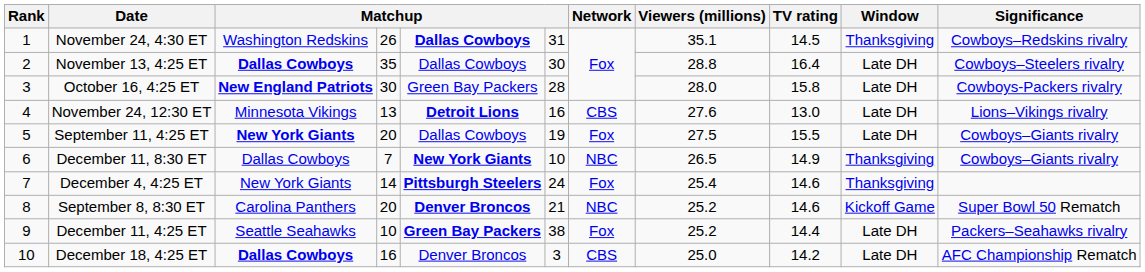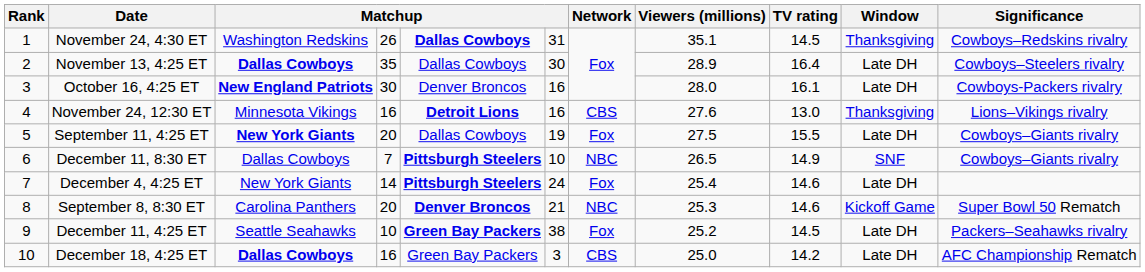November 13, 4:25 ET | Viewers (millions): 28.8 -> 28.9
October 16, 4:25 ET | column 5: Green Bay Packers -> Denver Broncos
October 16, 4:25 ET | column 6: 28 -> 16
October 16, 4:25 ET | TV rating: 15.8 -> 16.1
November 24, 12:30 ET | column 4: 13 -> 16
November 24, 12:30 ET | Window: Late DH -> Thanksgiving
December 11, 8:30 ET | column 5: New York Giants -> Pittsburgh Steelers
December 11, 8:30 ET | Window: Thanksgiving -> SNF
December 4, 4:25 ET | Window: Thanksgiving -> Late DH
September 8, 8:30 ET | Viewers (millions): 25.2 -> 25.3
December 11, 4:25 ET | TV rating: 14.4 -> 14.5
December 18, 4:25 ET | column 5: Denver Broncos -> Green Bay Packers
